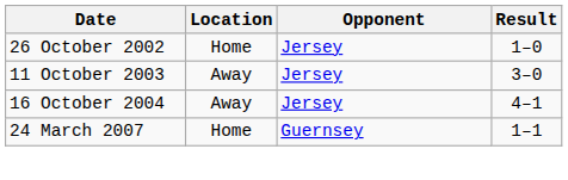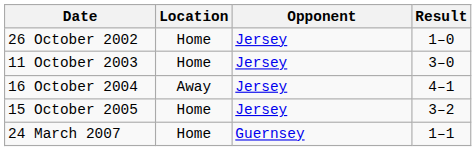11 October 2003 | Location: Away -> Home
+ row: 15 October 2005 | Home | Jersey | 3–2
